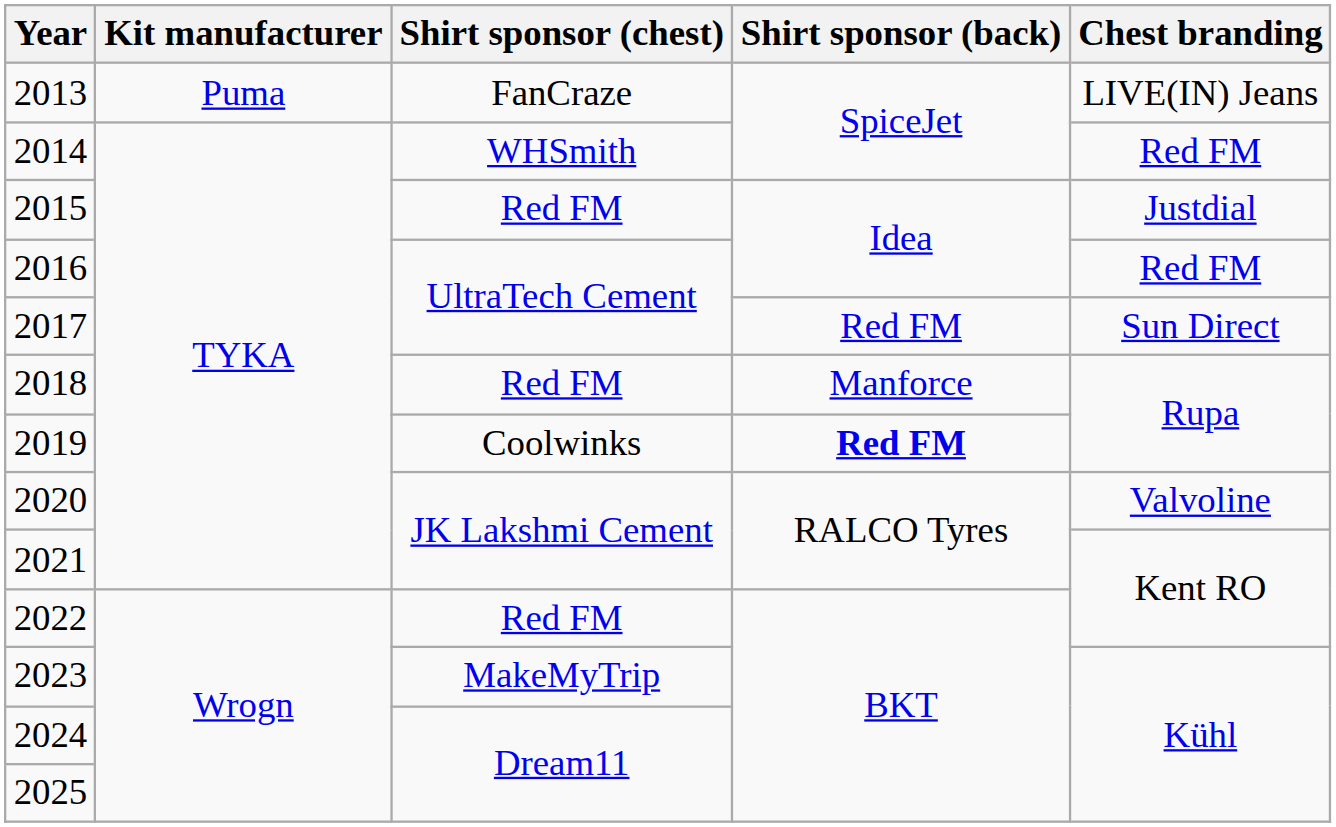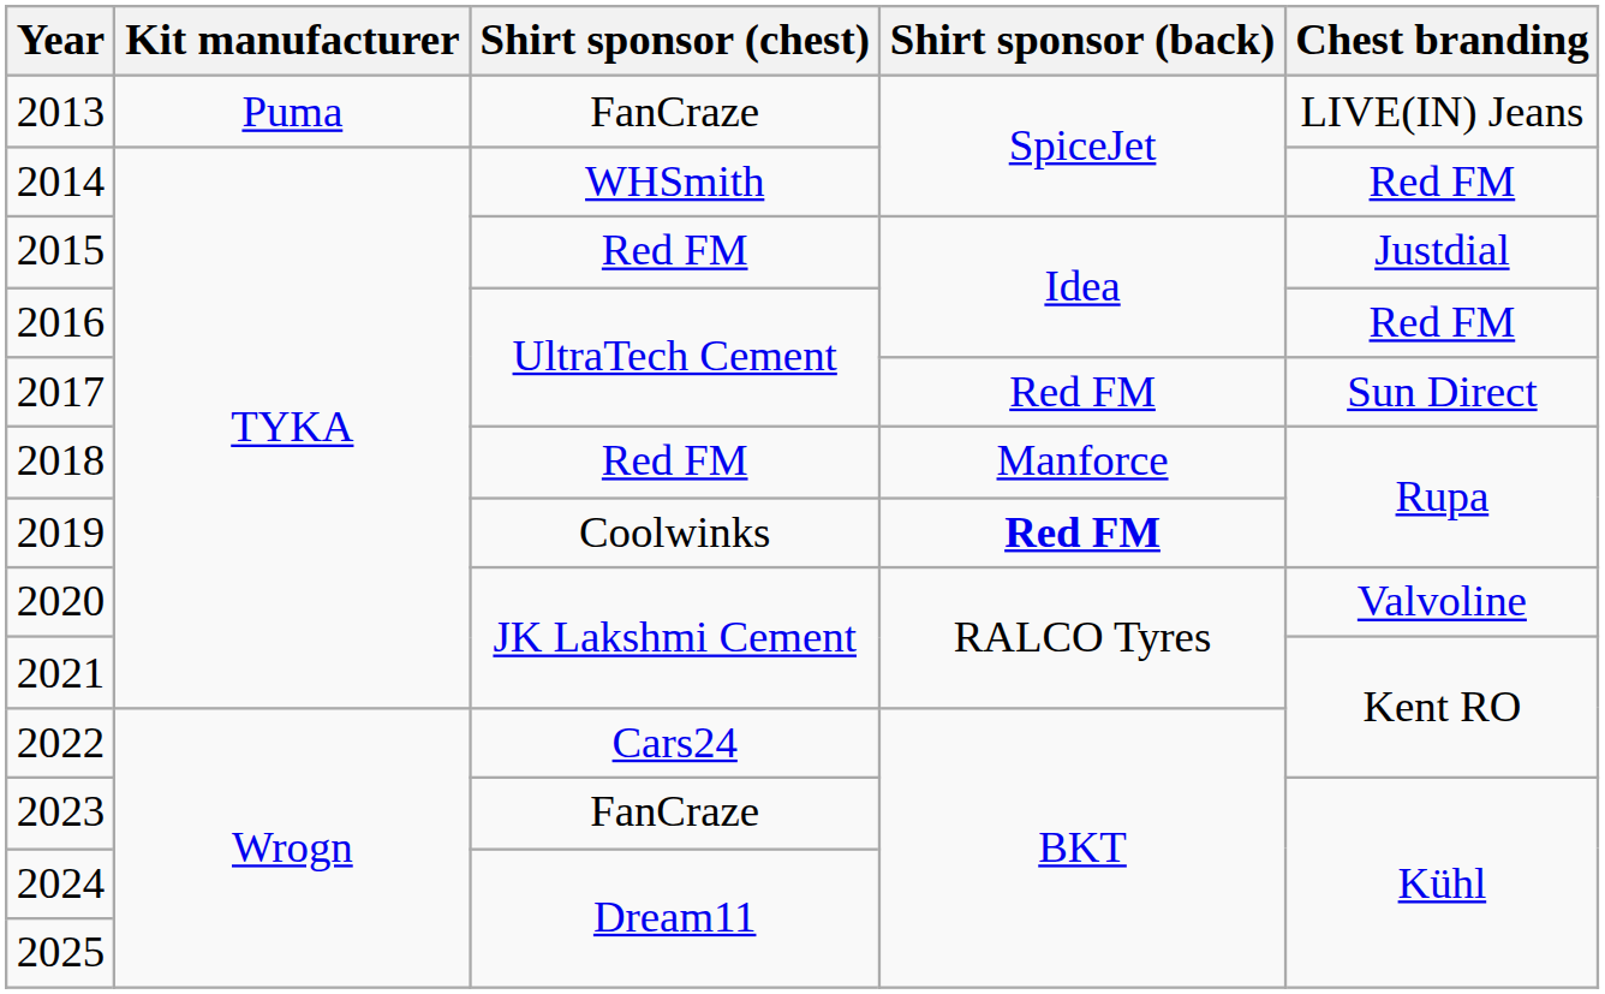2022 | Shirt sponsor (chest): Red FM -> Cars24
2023 | Shirt sponsor (chest): MakeMyTrip -> FanCraze
